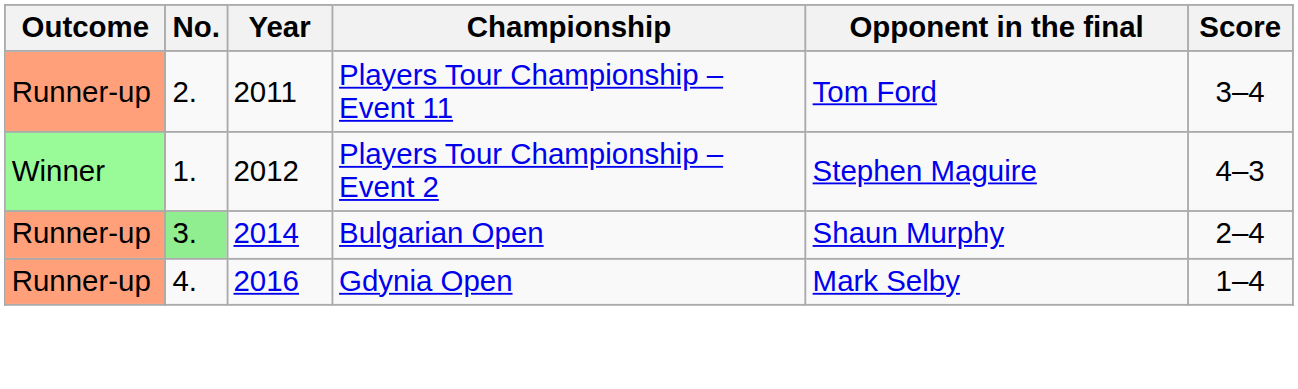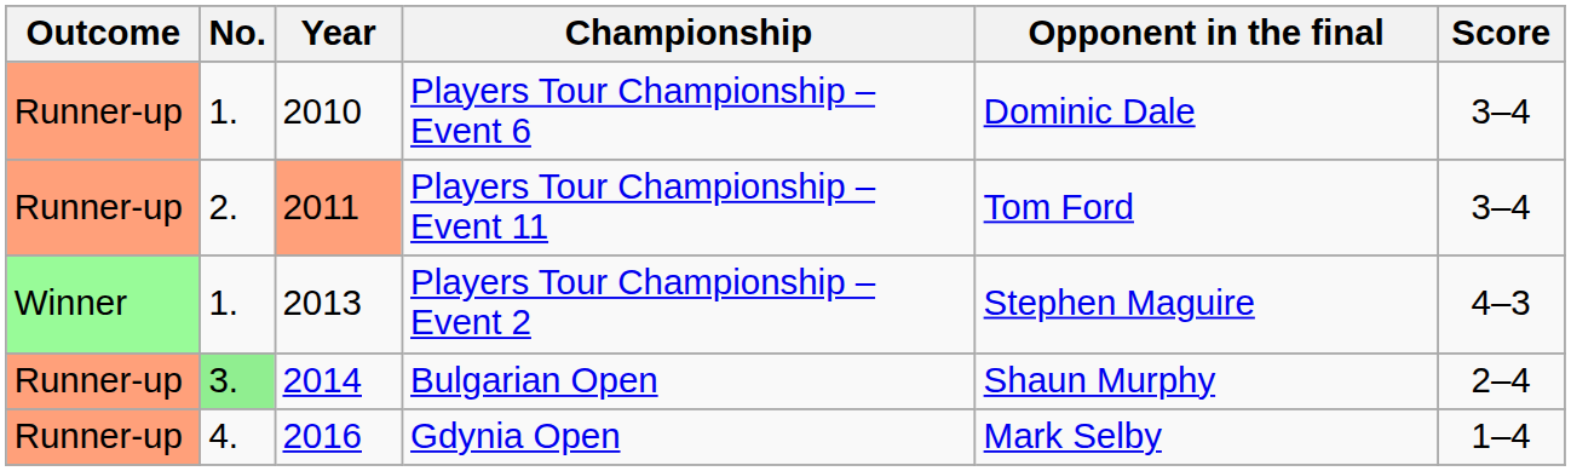+ row: Runner-up | 1. | 2010 | Players Tour Championship – Event 6 | Dominic Dale | 3–4
Players Tour Championship – Event 11 | Year: no background -> lightsalmon background
Players Tour Championship – Event 2 | Year: 2012 -> 2013
